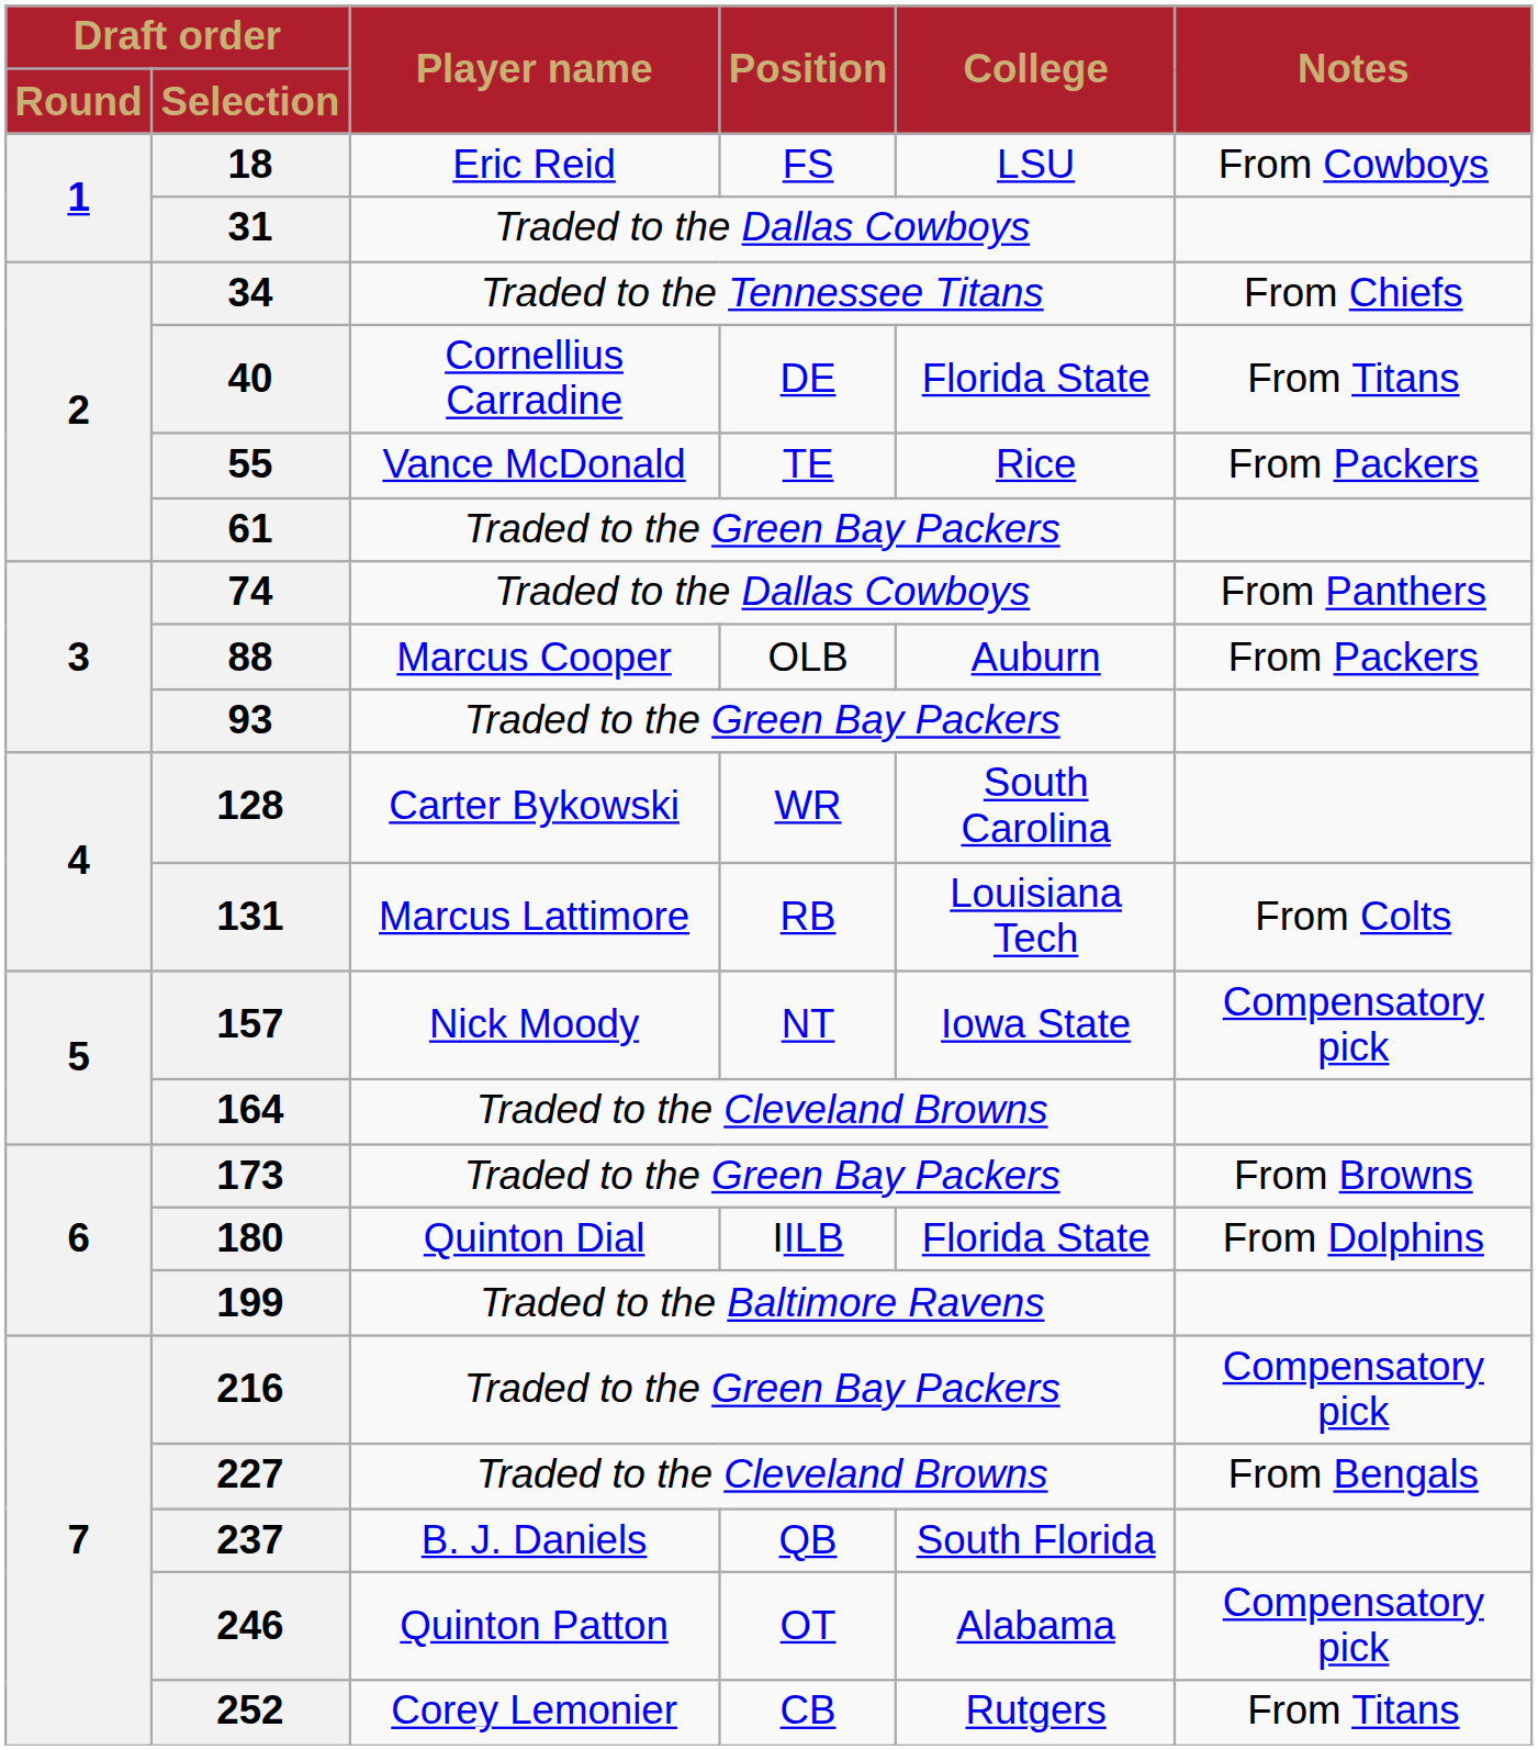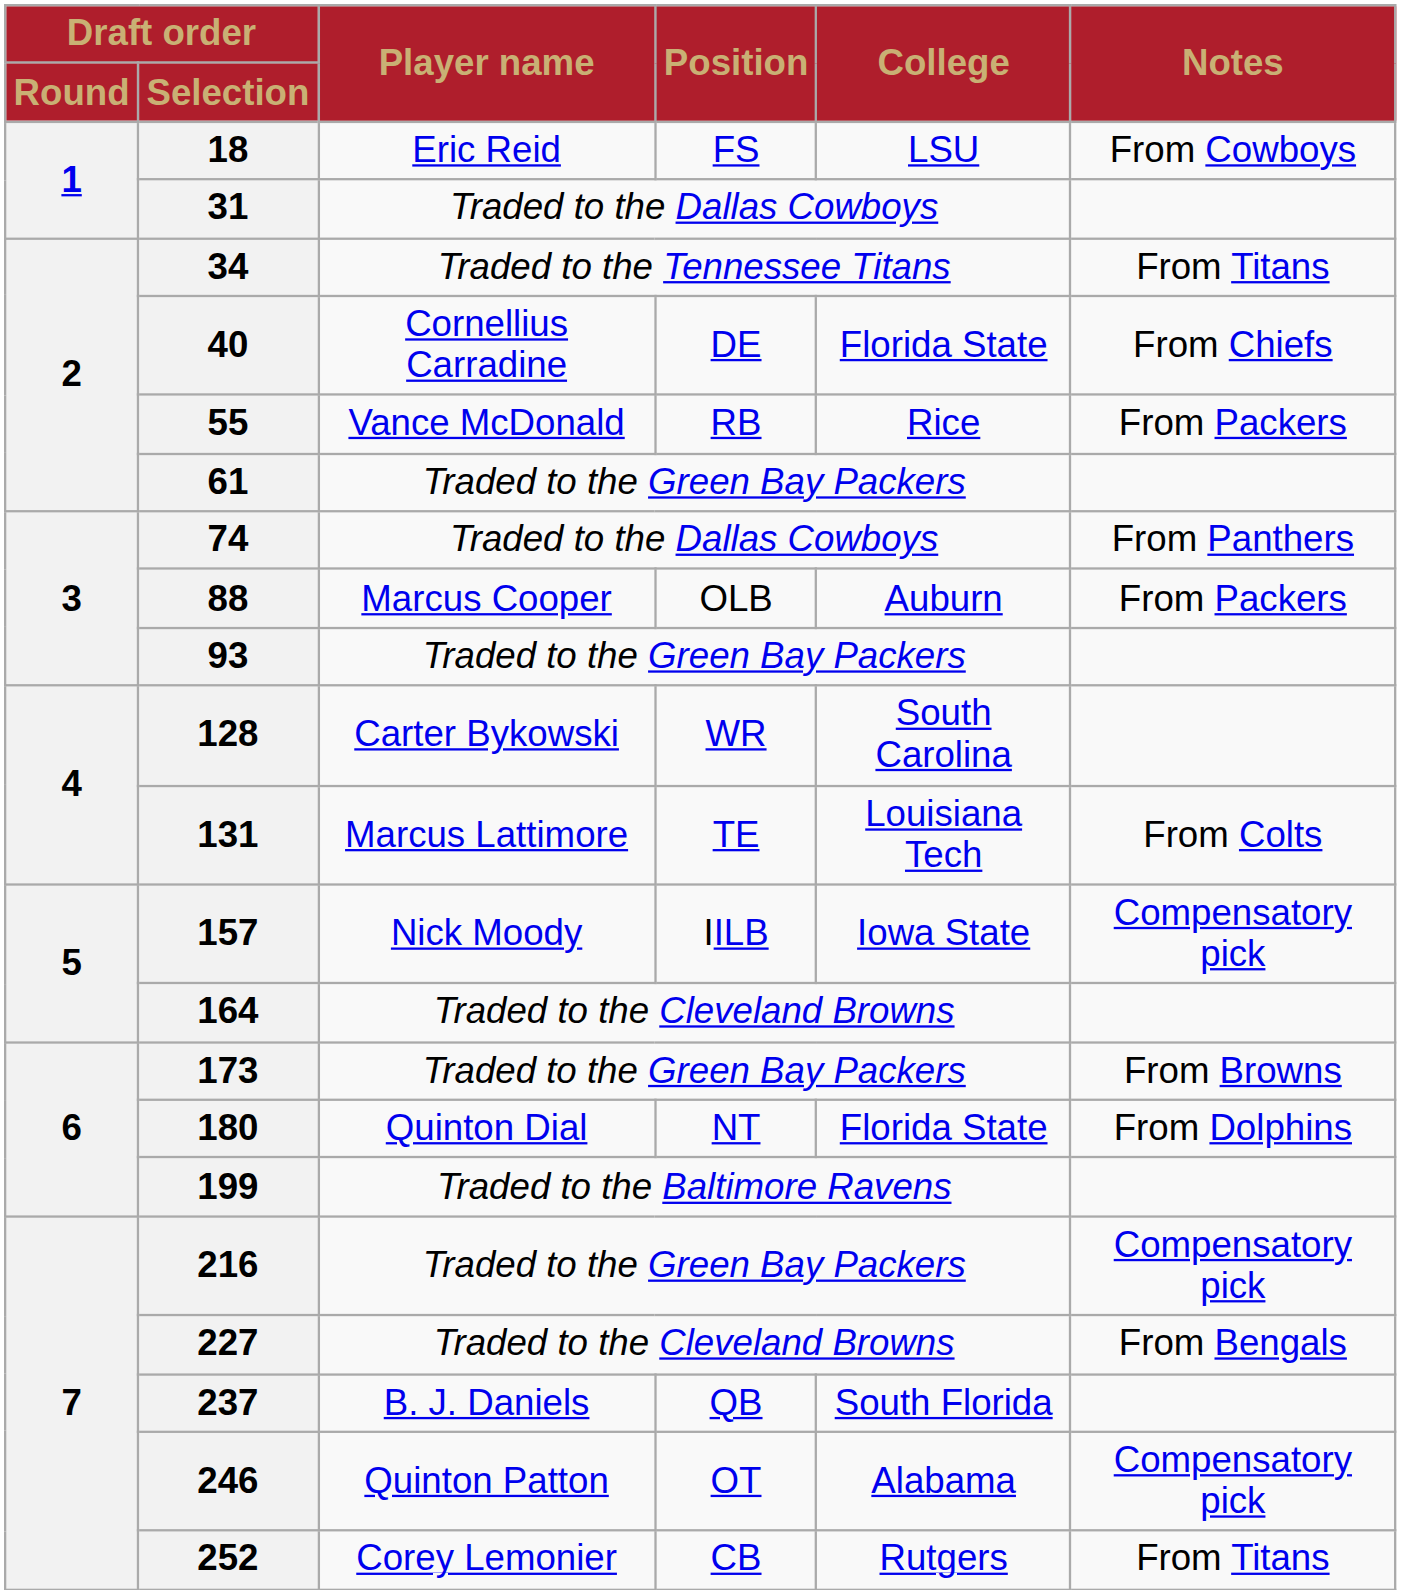34 | Notes: From Chiefs -> From Titans
40 | Notes: From Titans -> From Chiefs
55 | Position: TE -> RB
131 | Position: RB -> TE
157 | Position: NT -> IILB
180 | Position: IILB -> NT
